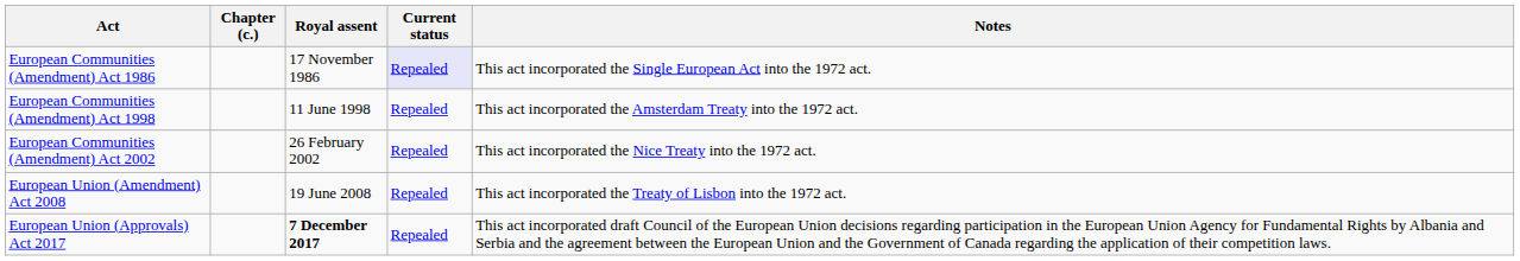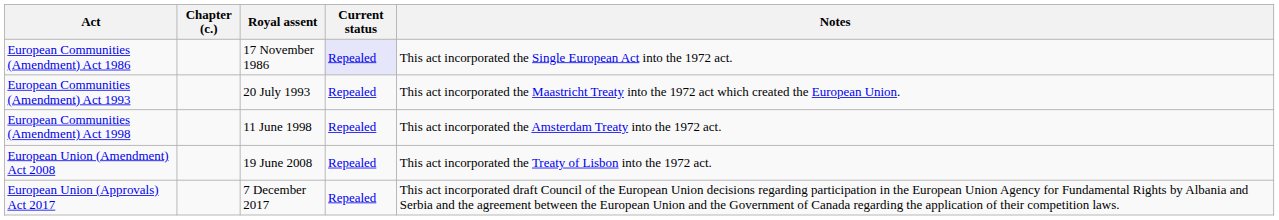+ row: European Communities (Amendment) Act 1993 | 20 July 1993 | Repealed | This act incorporated the Maastricht Treaty into the 1972 act which created the European Union.
- row: European Communities (Amendment) Act 2002 | 26 February 2002 | Repealed | This act incorporated the Nice Treaty into the 1972 act.
European Union (Approvals) Act 2017 | Royal assent: bold -> normal
